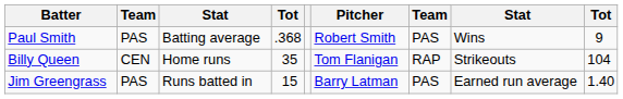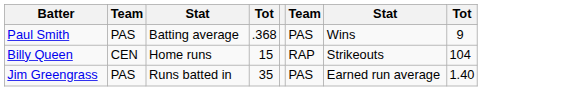- column: Pitcher | Robert Smith | Tom Flanigan | Barry Latman
Billy Queen | column 4: 35 -> 15
Jim Greengrass | column 4: 15 -> 35
